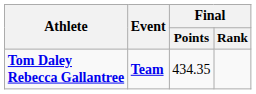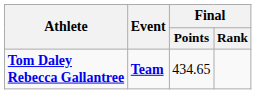Tom Daley Rebecca Gallantree | Final / Points: 434.35 -> 434.65
